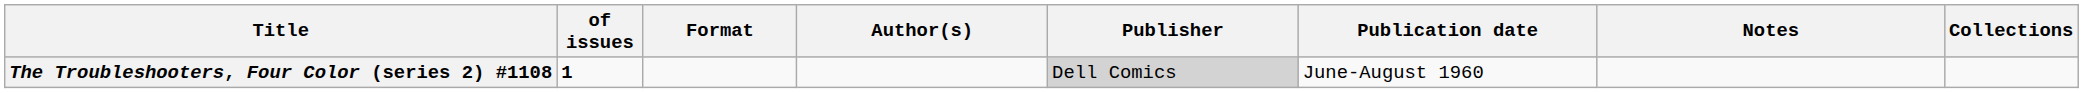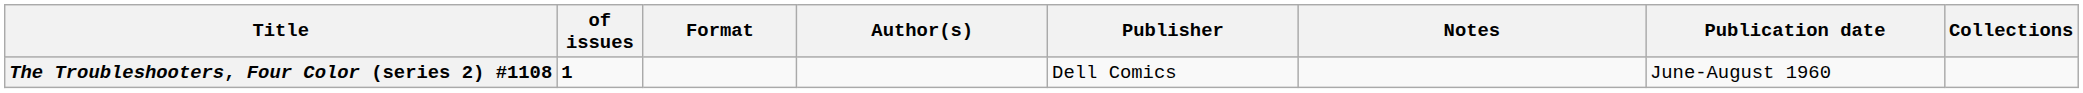columns swapped: Publication date <-> Notes
The Troubleshooters, Four Color (series 2) #1108 | Publisher: lightgrey background -> no background
